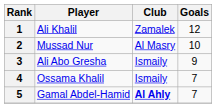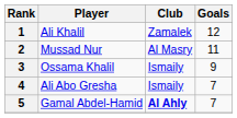2 | Goals: 10 -> 11
3 | Player: Ali Abo Gresha -> Ossama Khalil
4 | Player: Ossama Khalil -> Ali Abo Gresha
